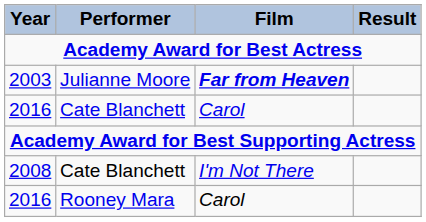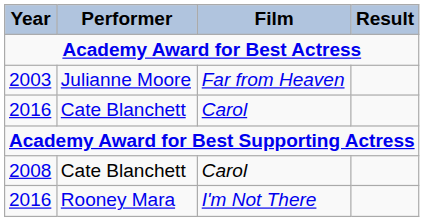2003 | Film: bold -> normal
2008 | Film: I'm Not There -> Carol
2016 / Rooney Mara | Film: Carol -> I'm Not There
